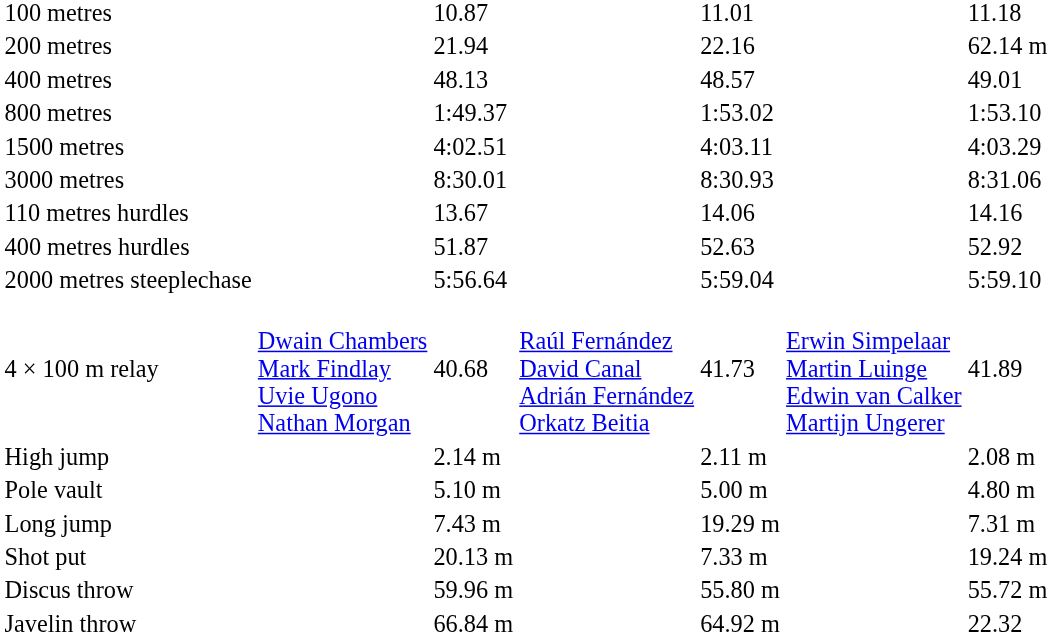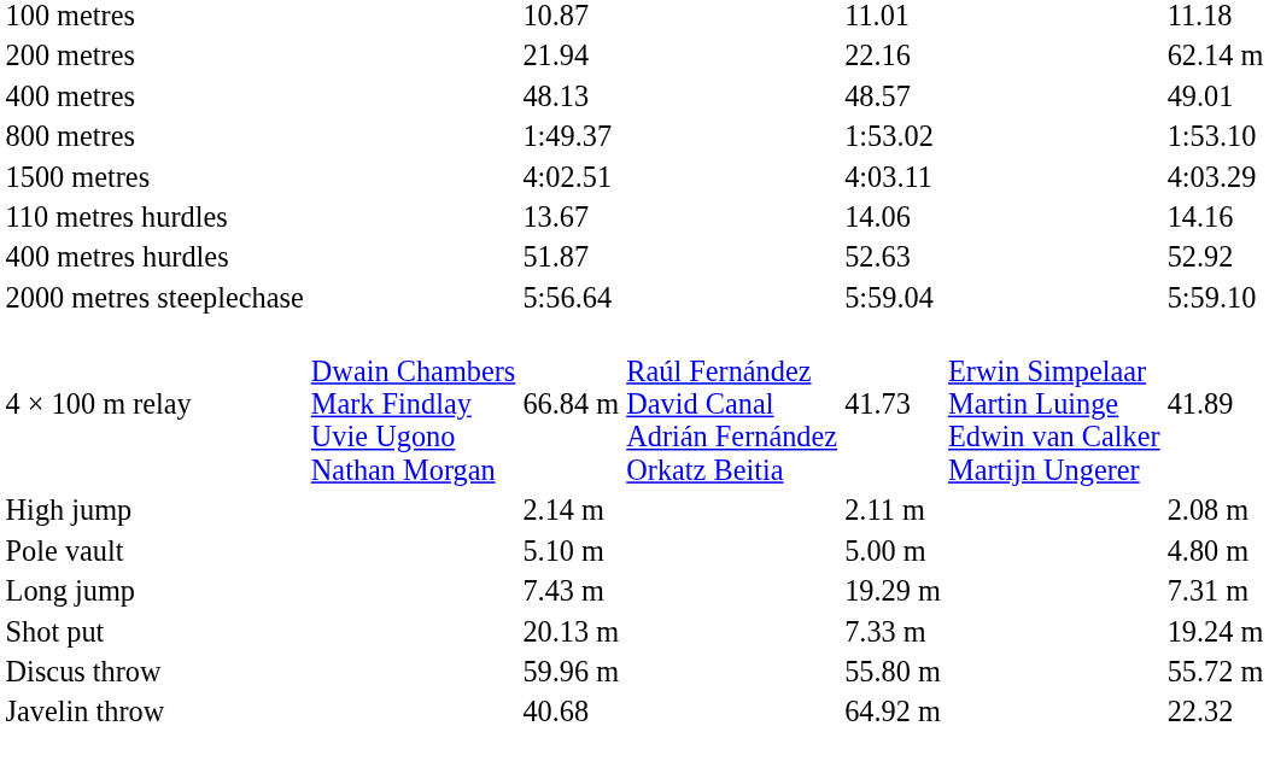- row: 3000 metres | 8:30.01 | 8:30.93 | 8:31.06
4 × 100 m relay | column 3: 40.68 -> 66.84 m
Javelin throw | column 3: 66.84 m -> 40.68
